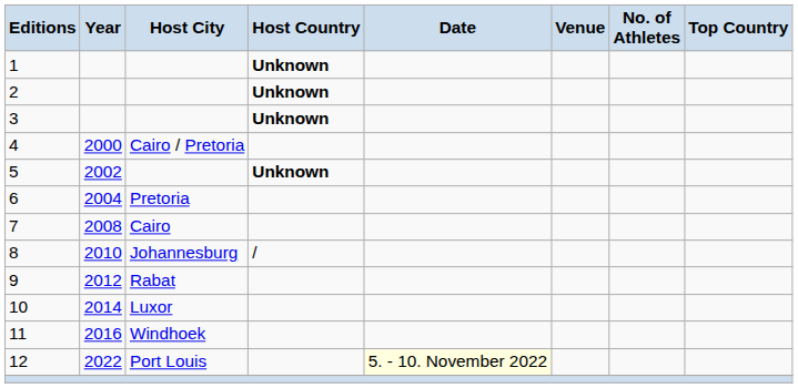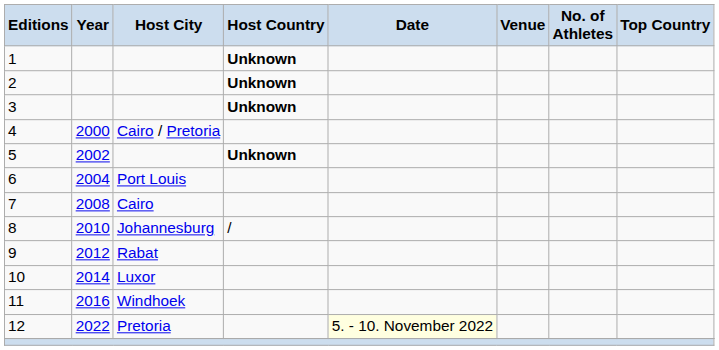6 | Host City: Pretoria -> Port Louis
12 | Host City: Port Louis -> Pretoria
